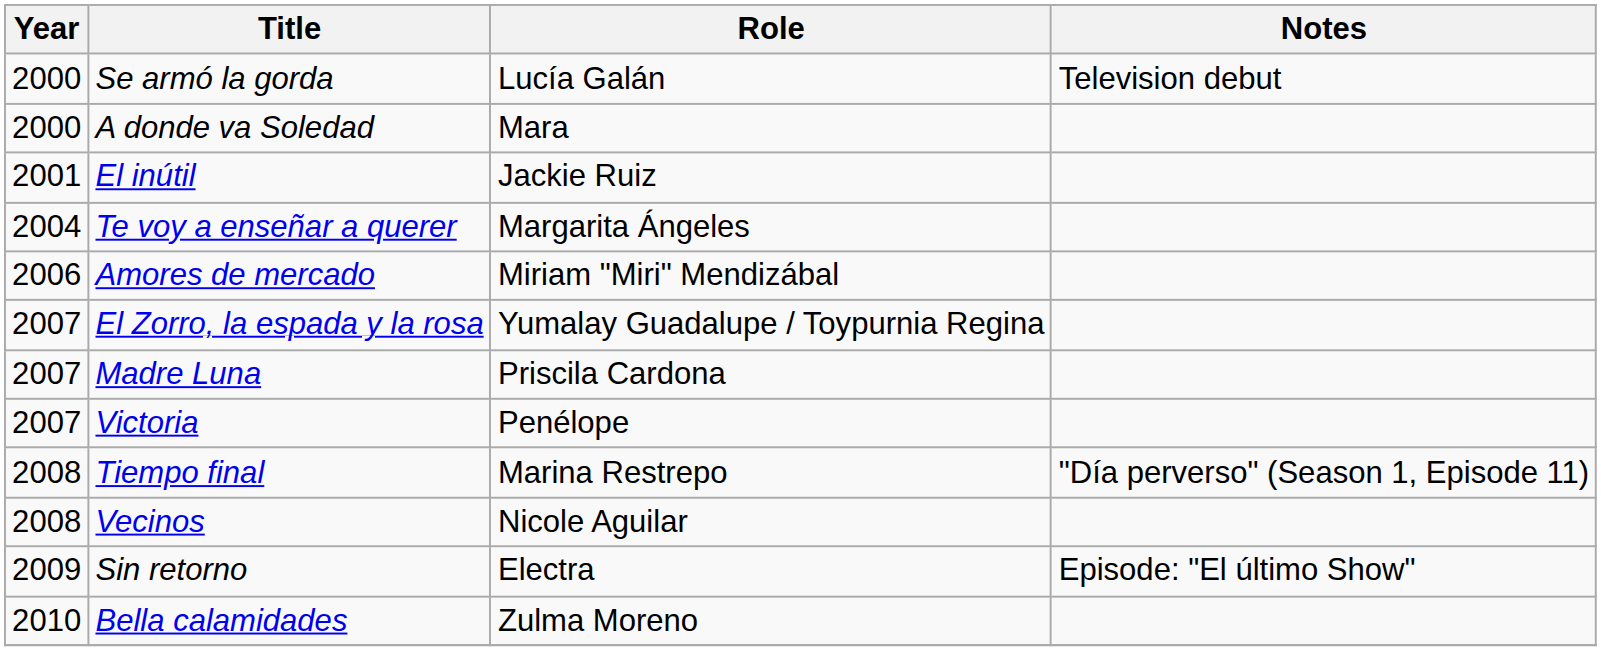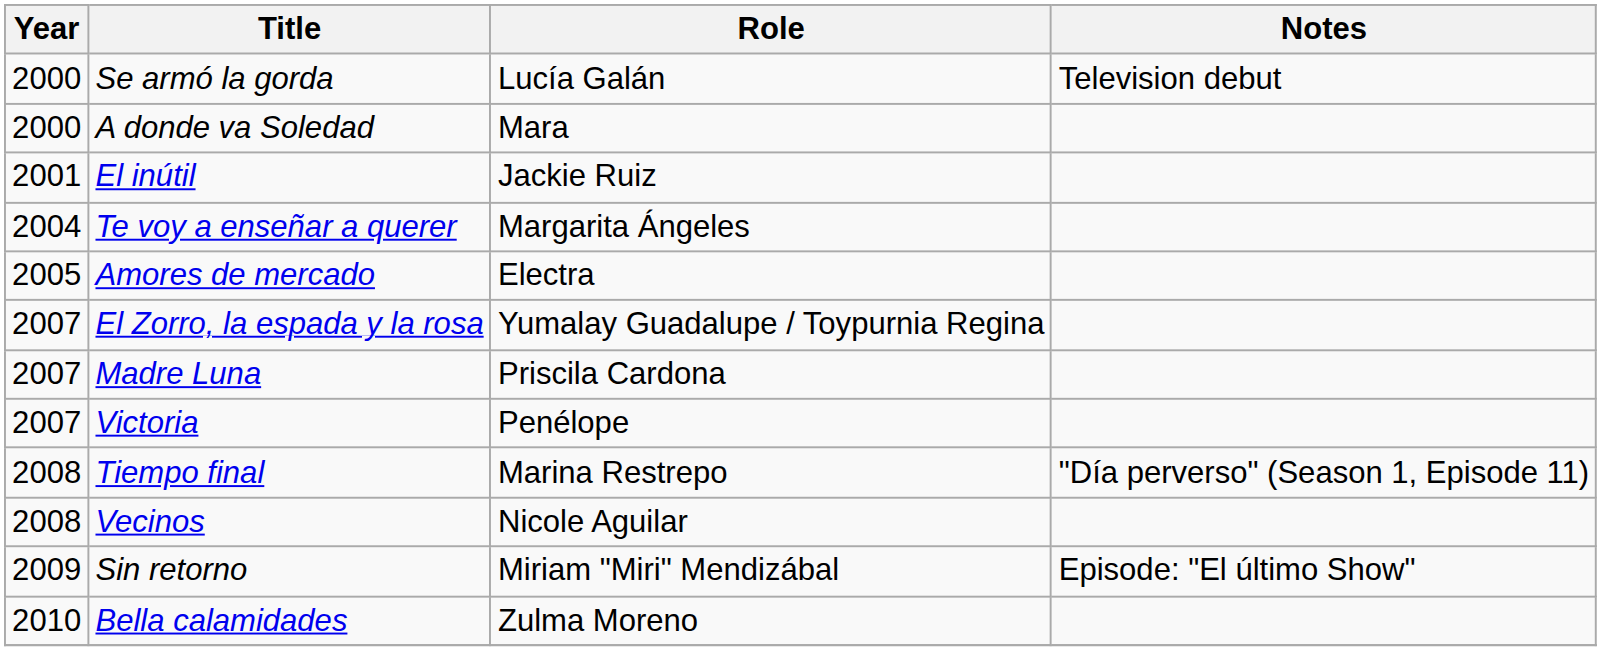Amores de mercado | Year: 2006 -> 2005
Amores de mercado | Role: Miriam "Miri" Mendizábal -> Electra
Sin retorno | Role: Electra -> Miriam "Miri" Mendizábal
